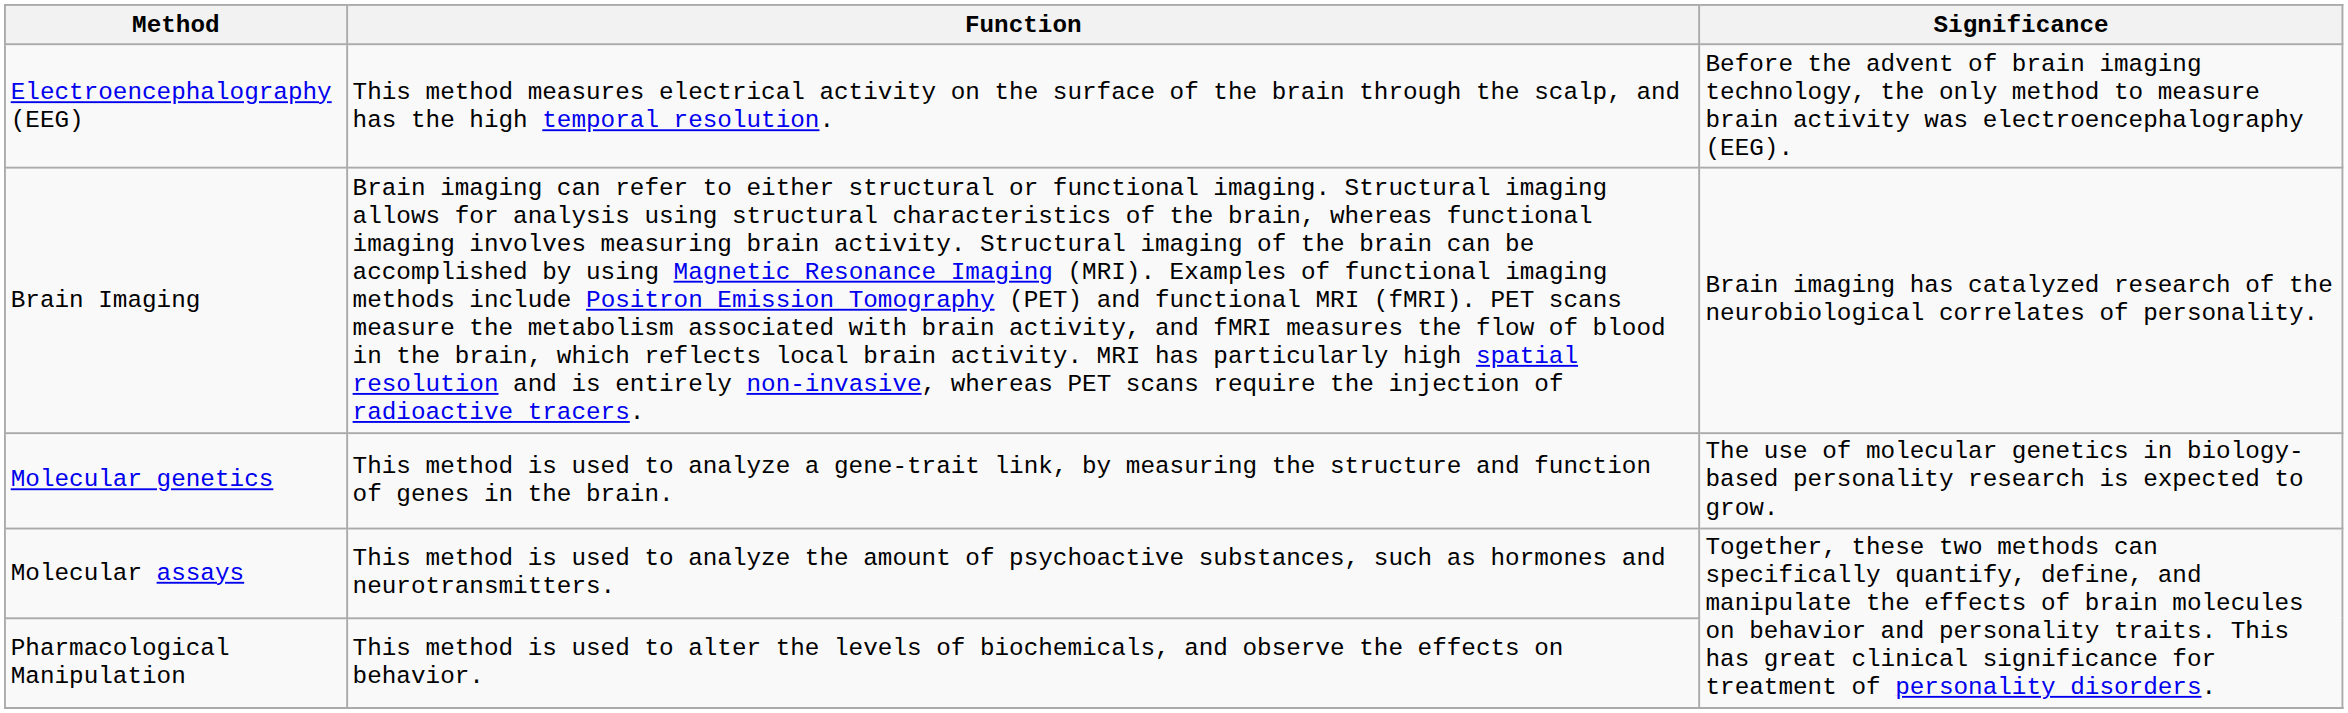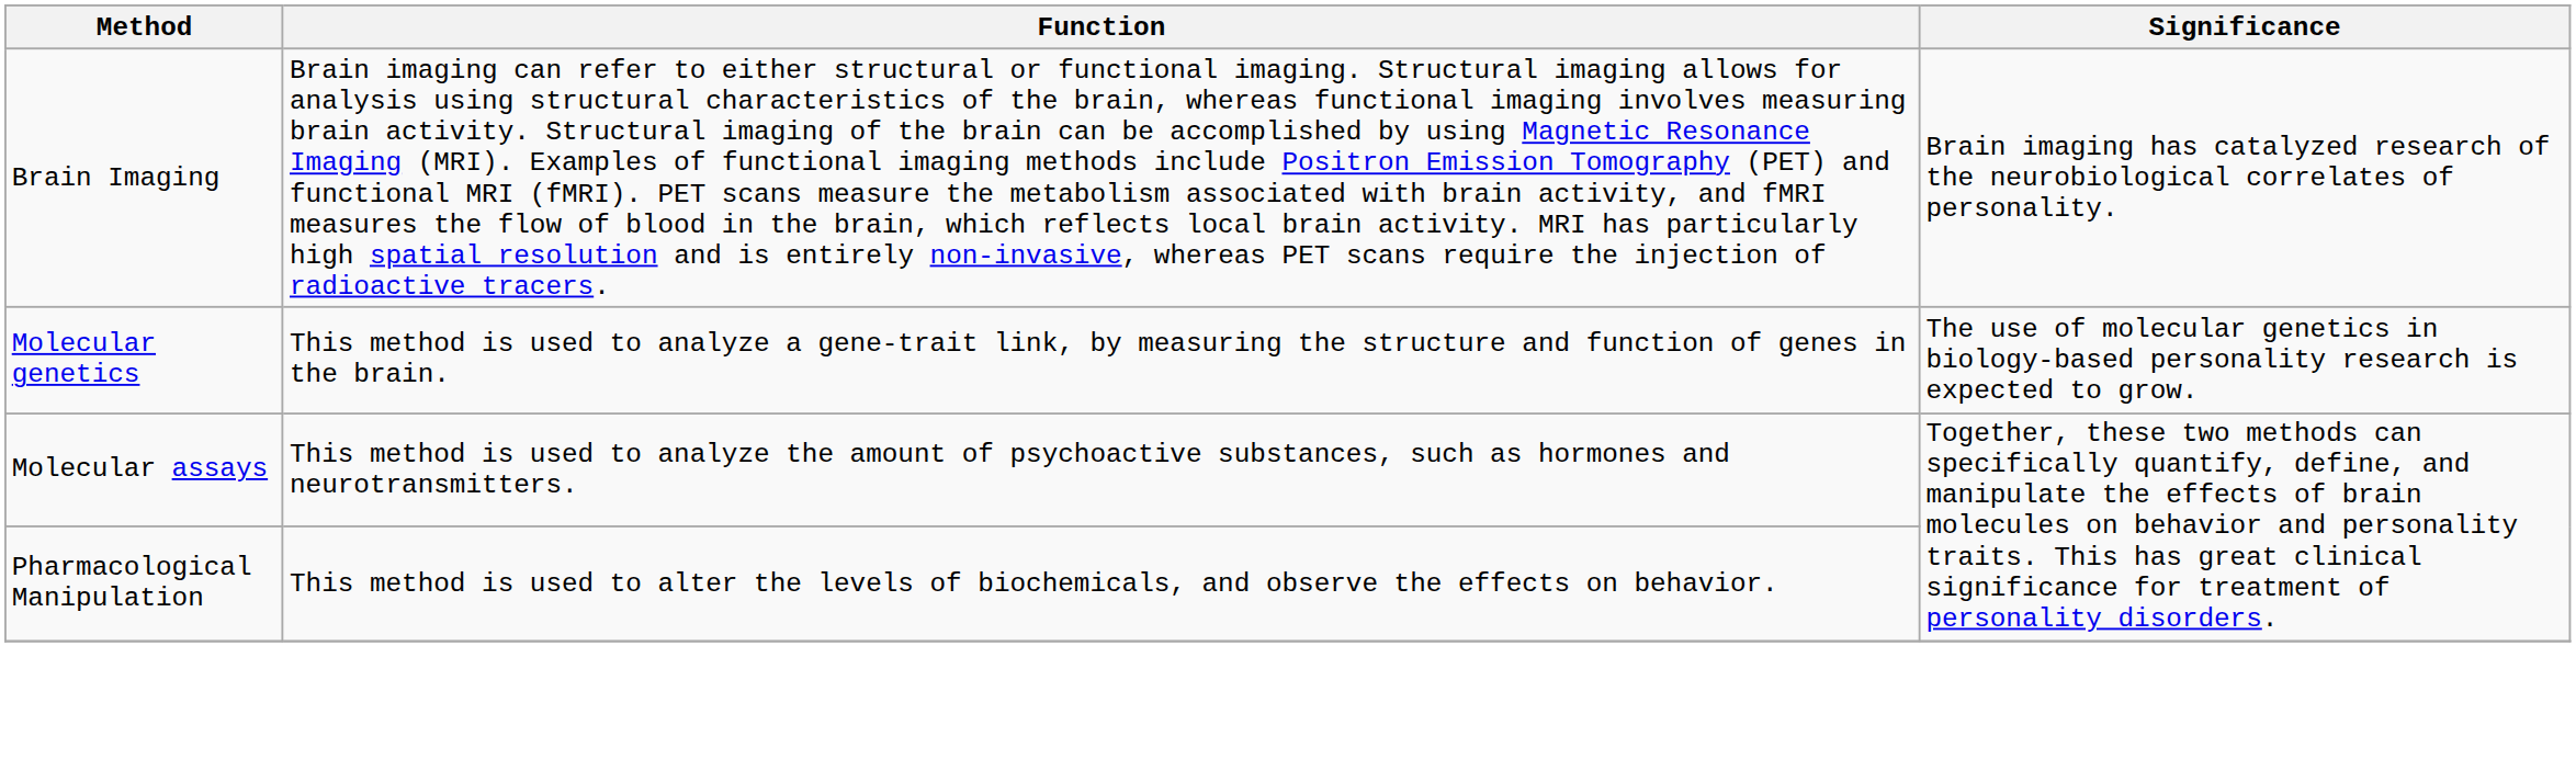- row: Electroencephalography (EEG) | This method measures electrical activity on the surface of the brain through the scalp, and has the high temporal resolution. | Before the advent of brain imaging technology, the only method to measure brain activity was electroencephalography (EEG).
